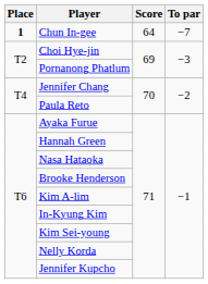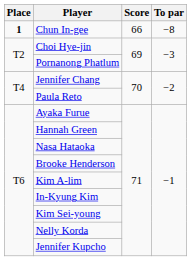Chun In-gee | Score: 64 -> 66
Chun In-gee | To par: −7 -> −8
